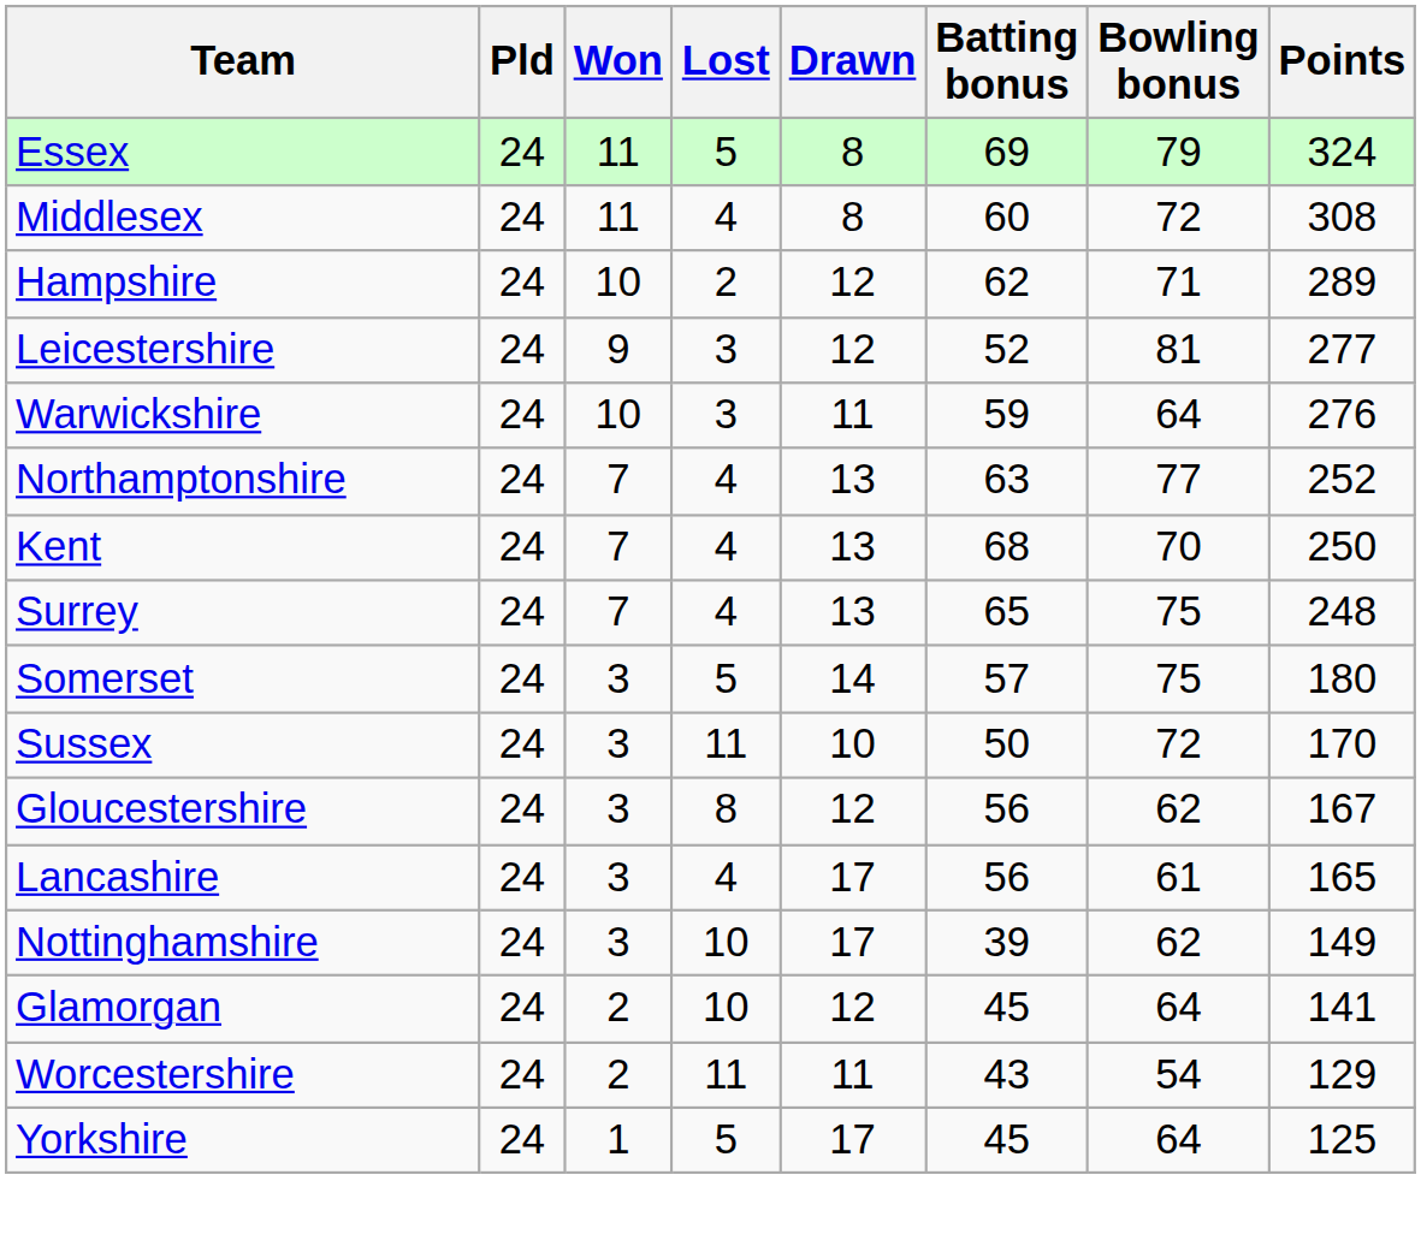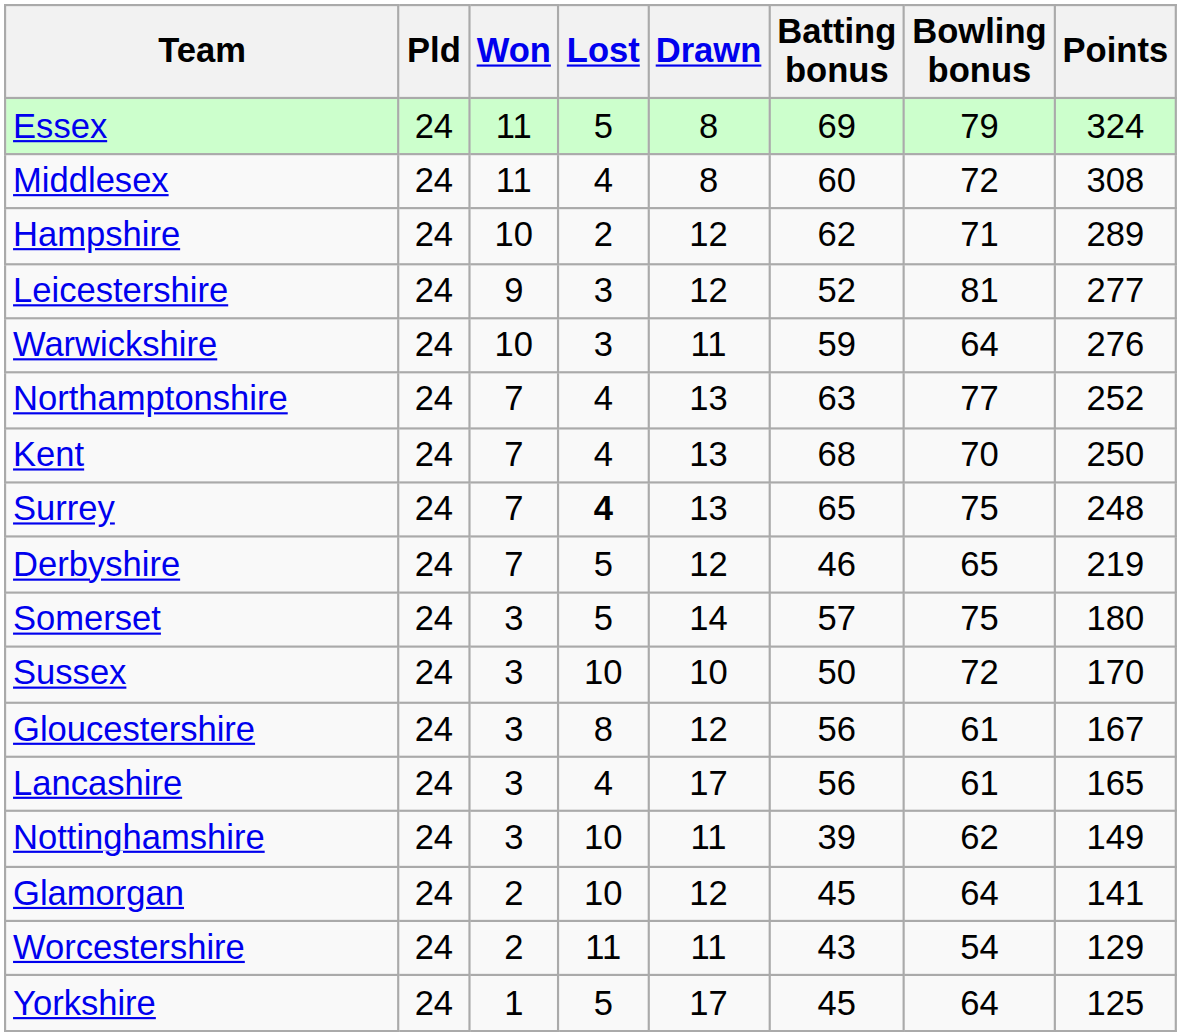Surrey | Lost: normal -> bold
+ row: Derbyshire | 24 | 7 | 5 | 12 | 46 | 65 | 219
Sussex | Lost: 11 -> 10
Gloucestershire | Bowling bonus: 62 -> 61
Nottinghamshire | Drawn: 17 -> 11
